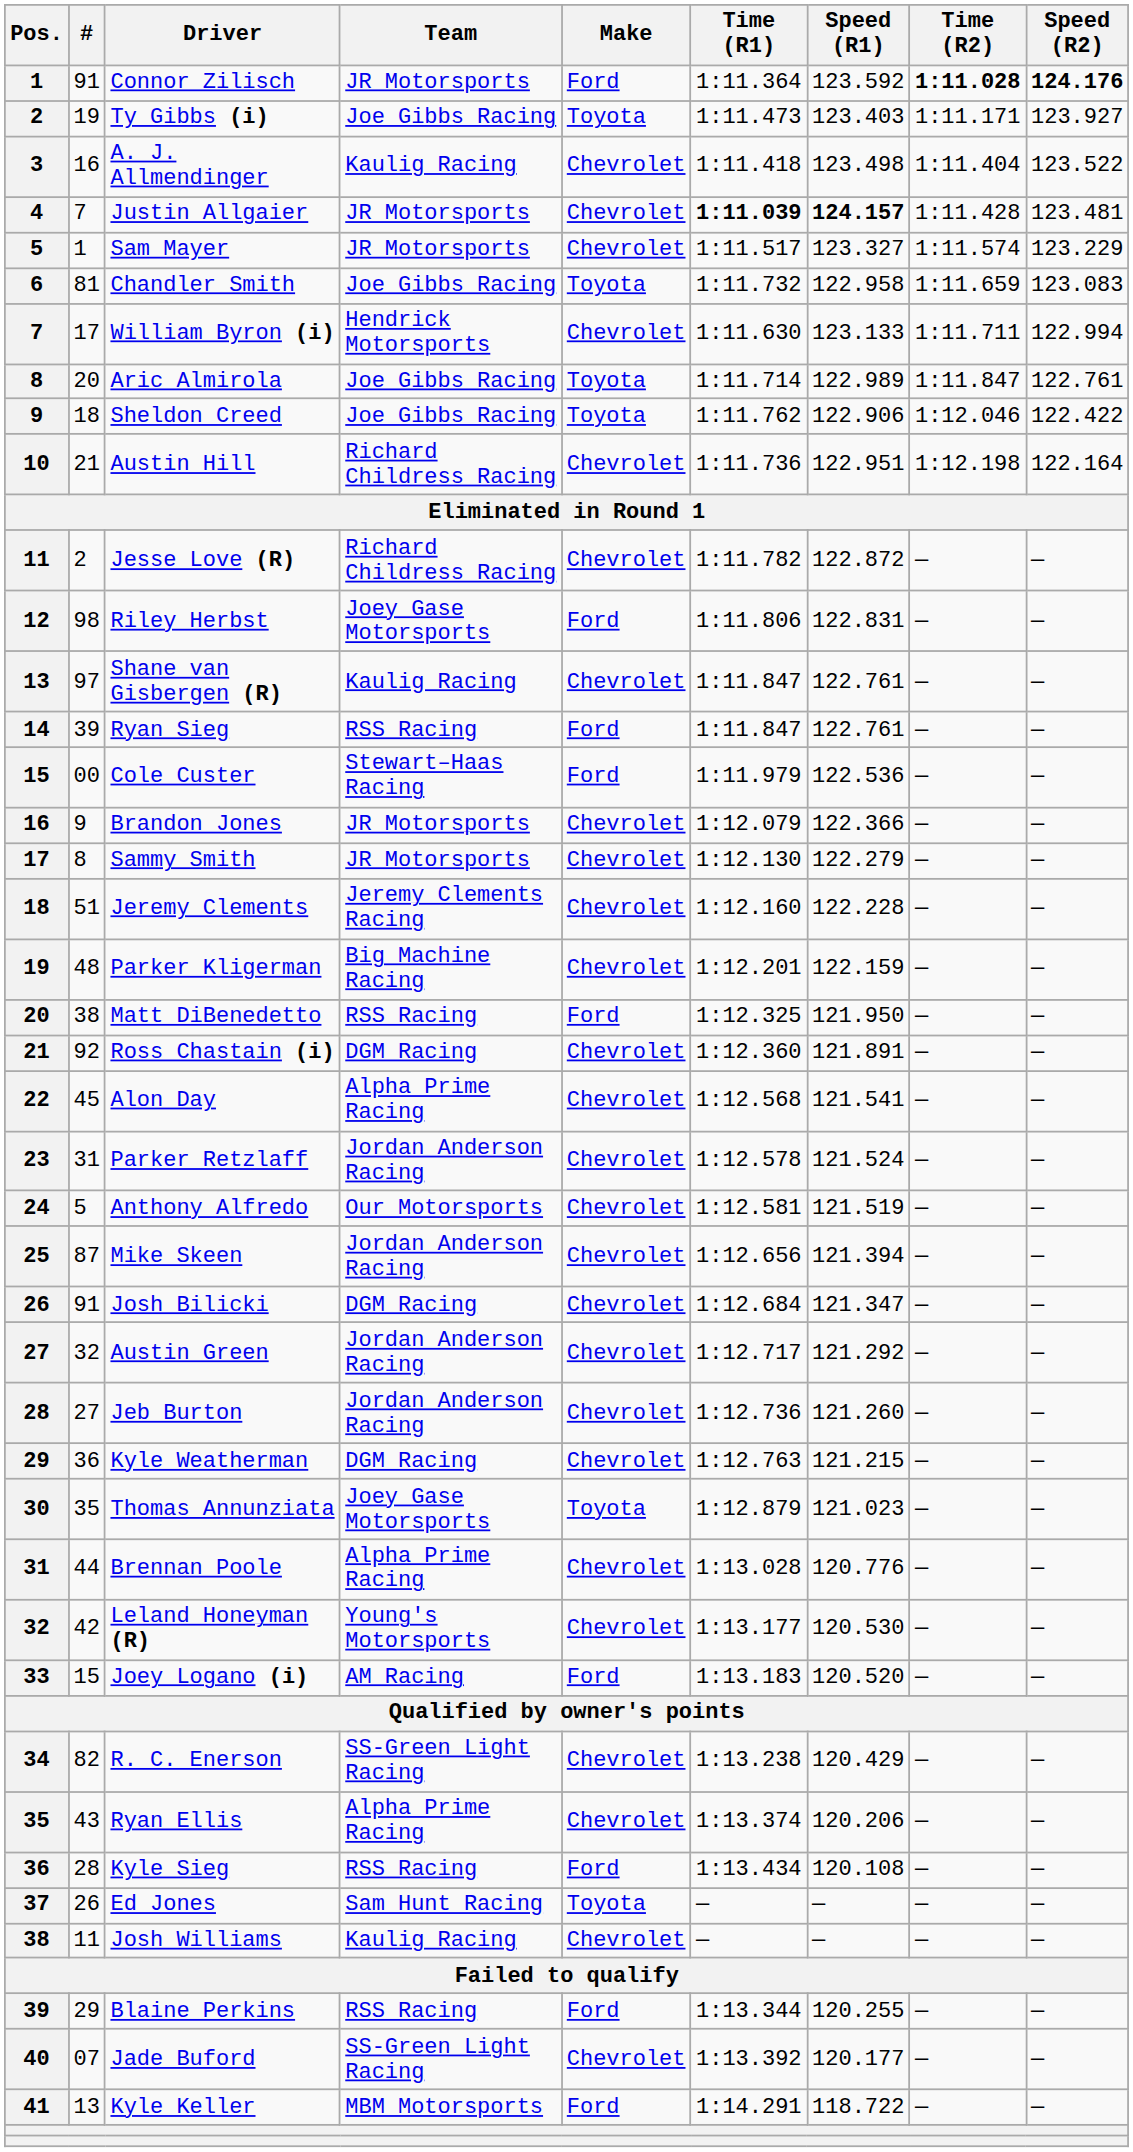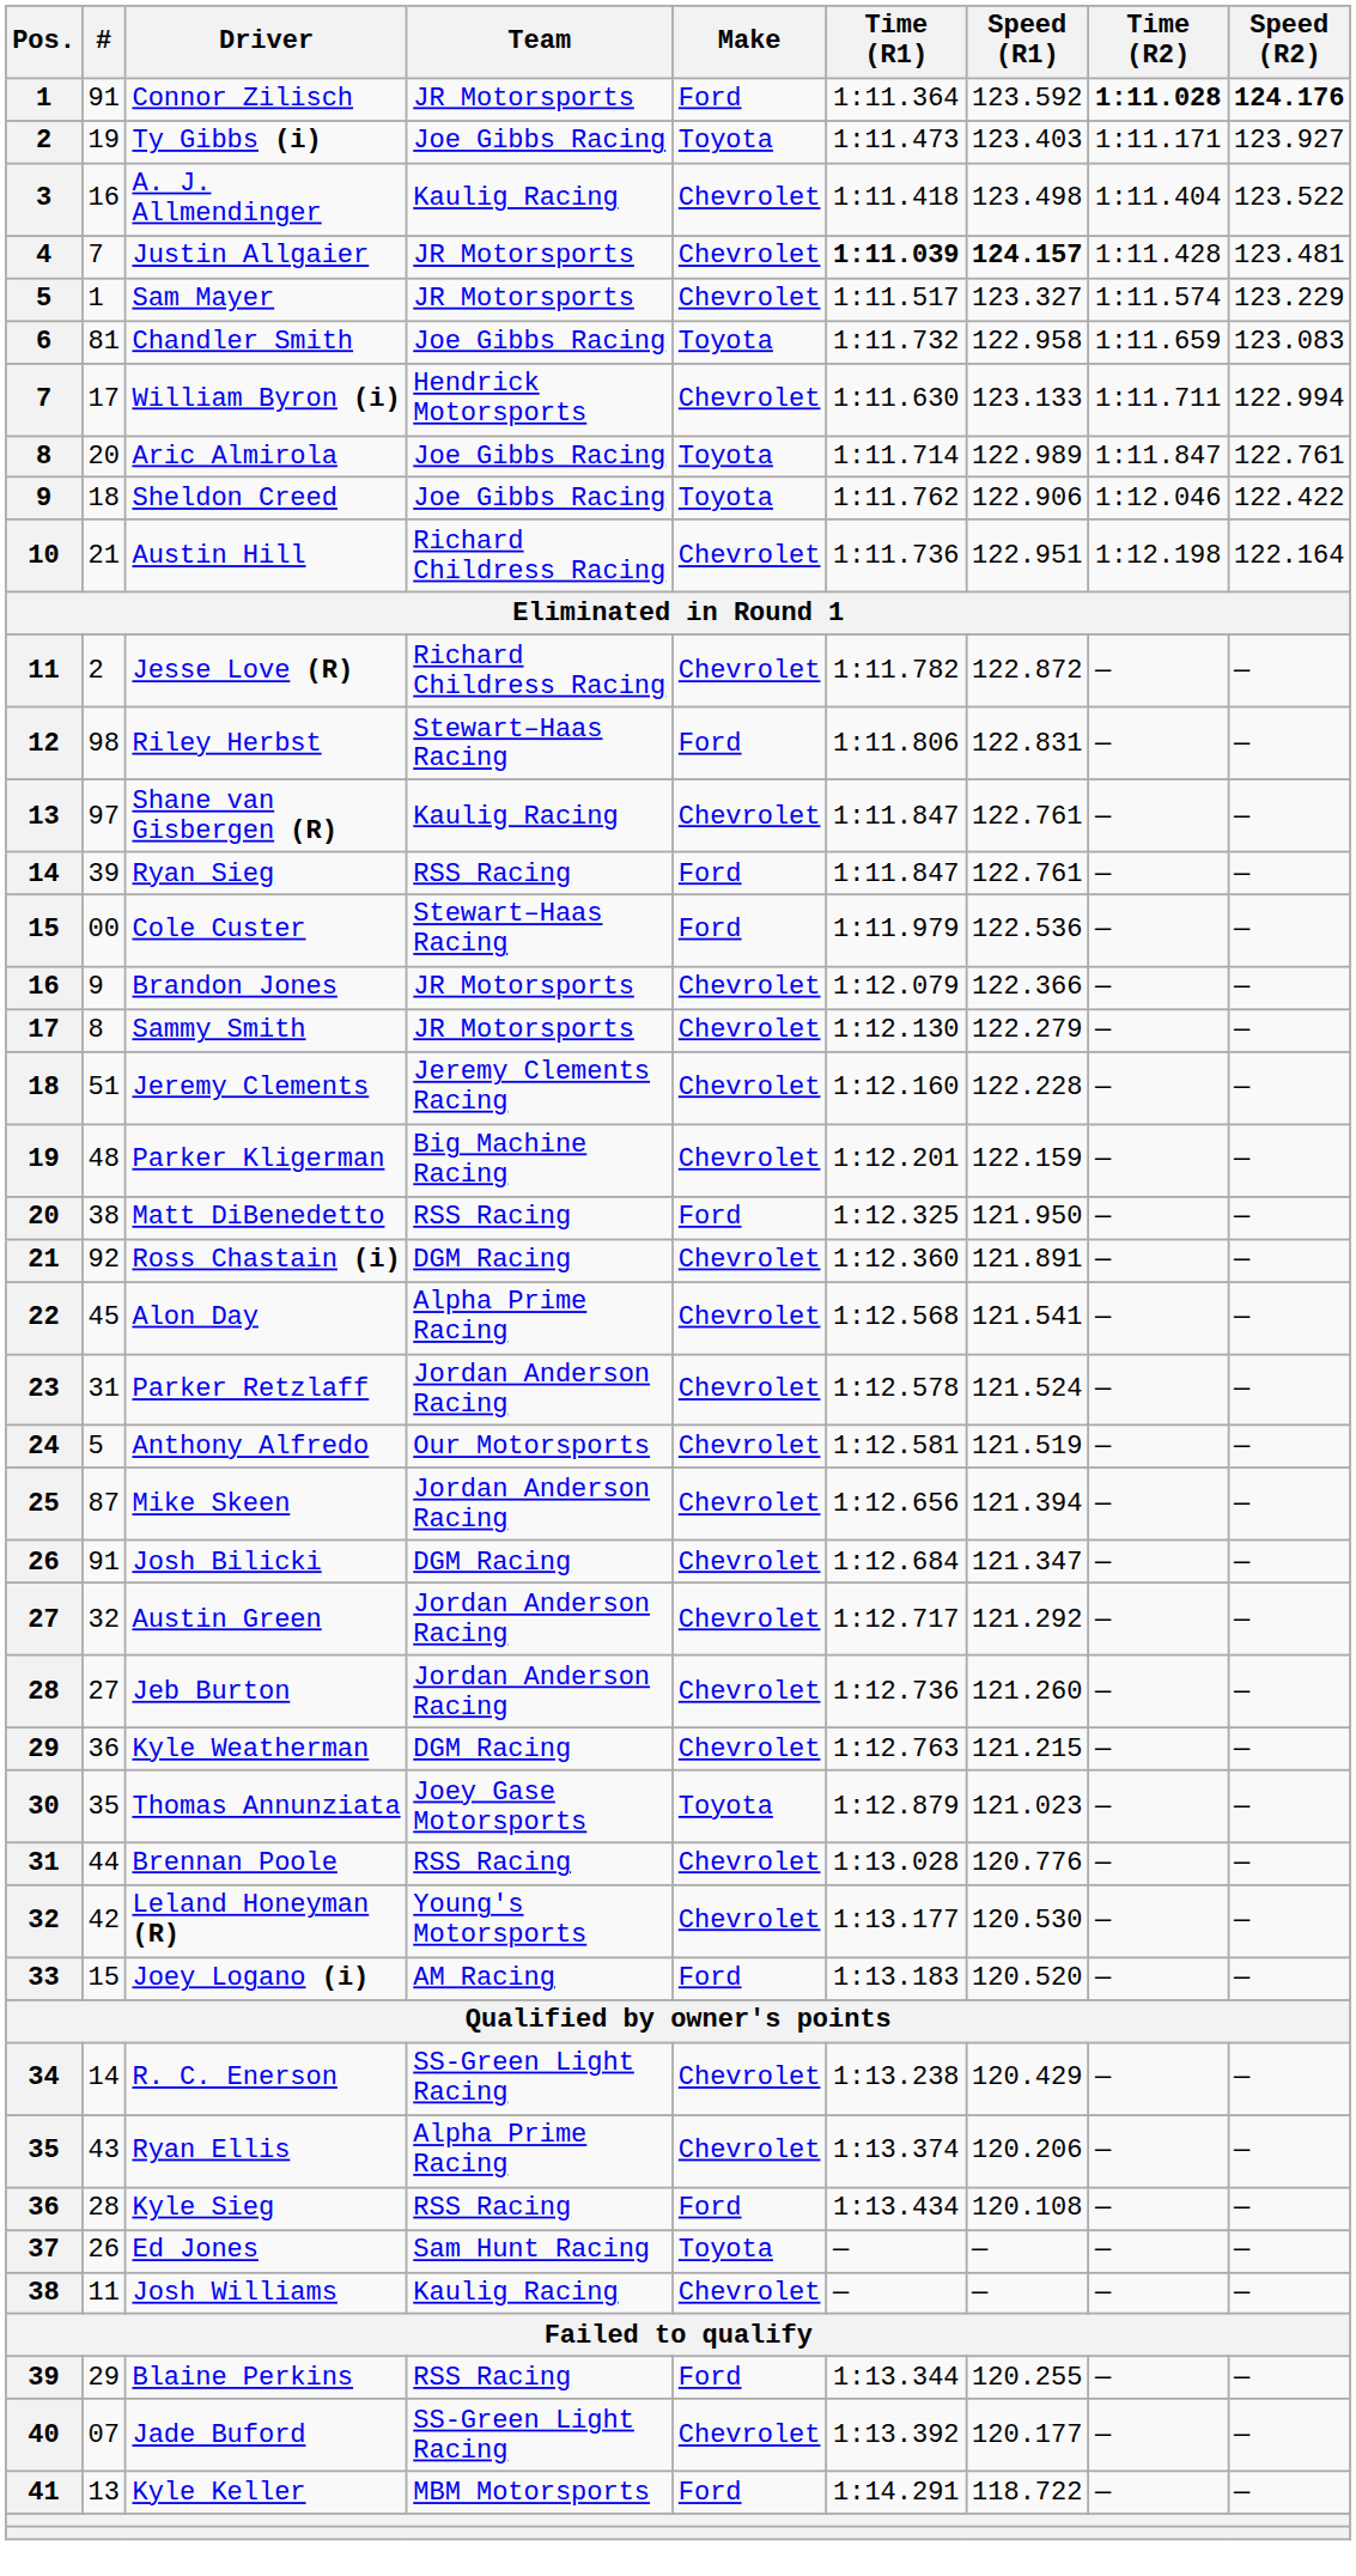Riley Herbst | Team: Joey Gase Motorsports -> Stewart–Haas Racing
Brennan Poole | Team: Alpha Prime Racing -> RSS Racing
R. C. Enerson | #: 82 -> 14
